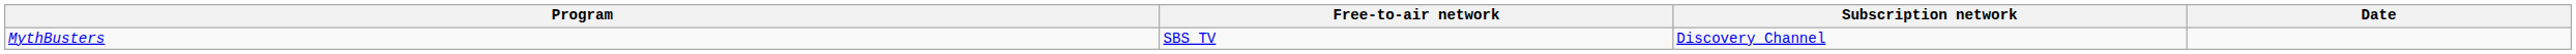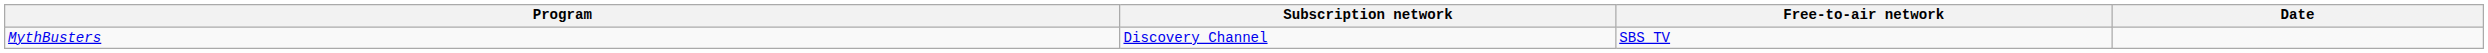columns swapped: Free-to-air network <-> Subscription network
